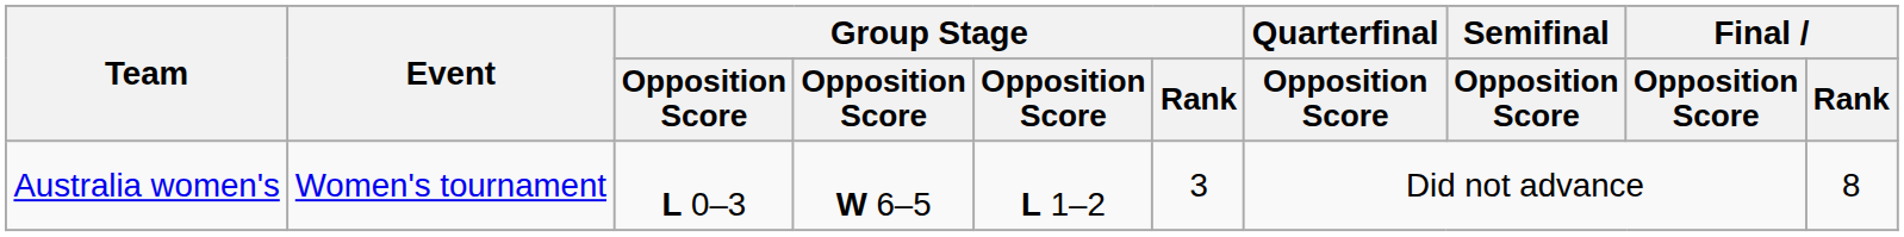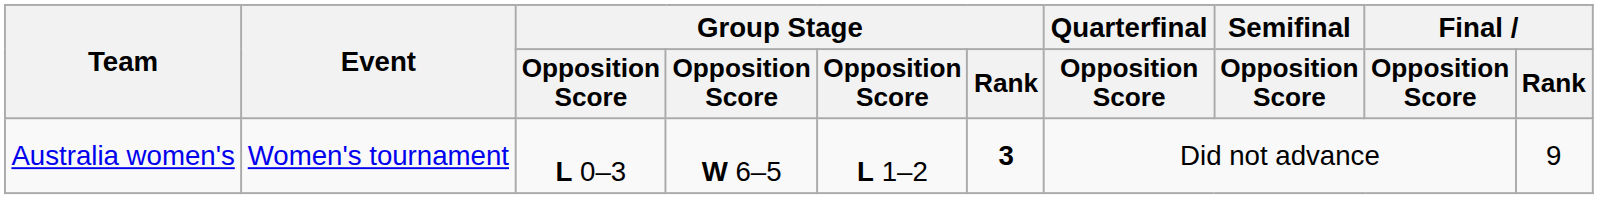Australia women's | Group Stage / Rank: normal -> bold
Australia women's | Final / Rank: 8 -> 9
